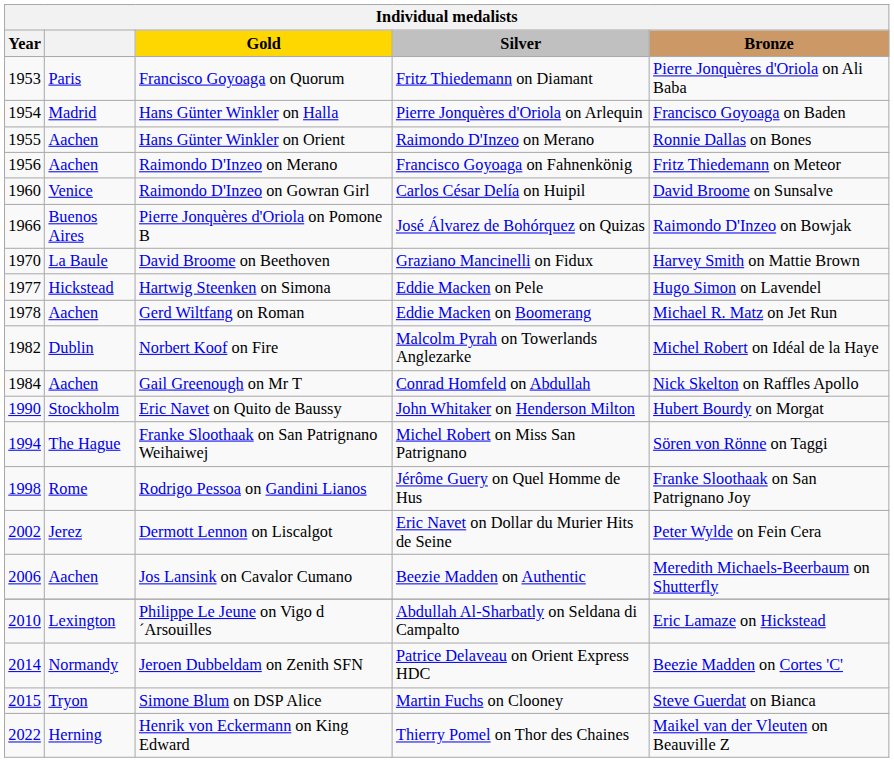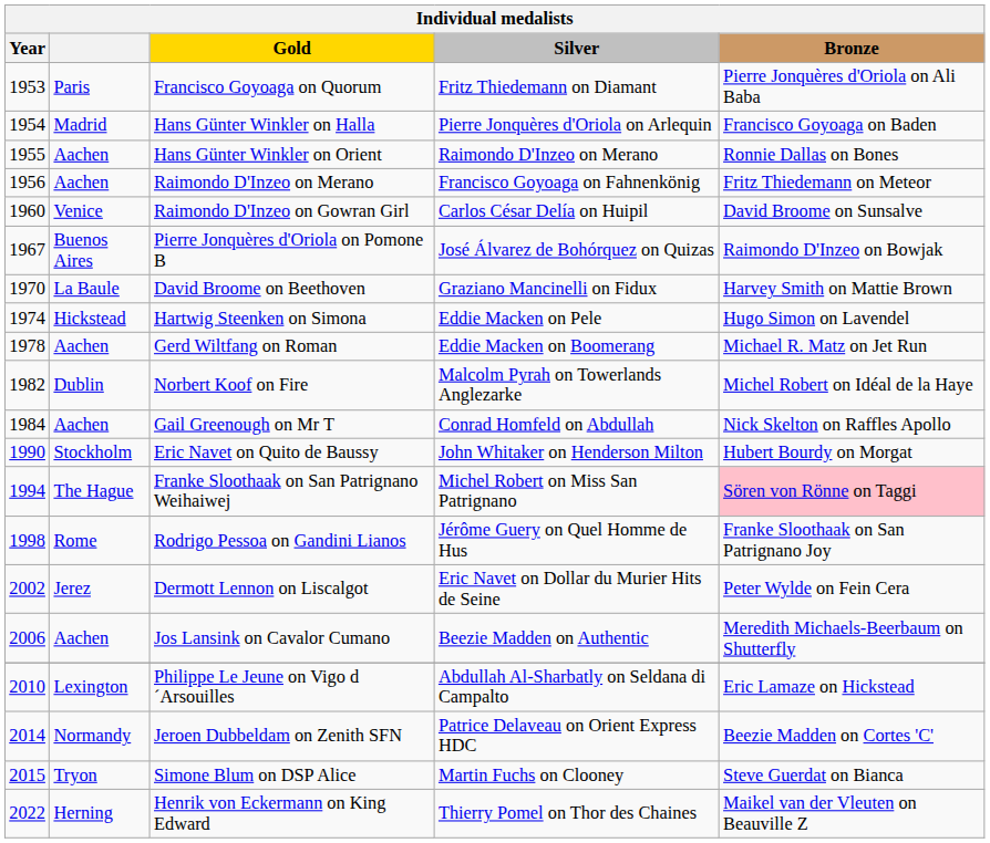Pierre Jonquères d'Oriola on Pomone B | Year: 1966 -> 1967
Hartwig Steenken on Simona | Year: 1977 -> 1974
Franke Sloothaak on San Patrignano Weihaiwej | Bronze: no background -> pink background
